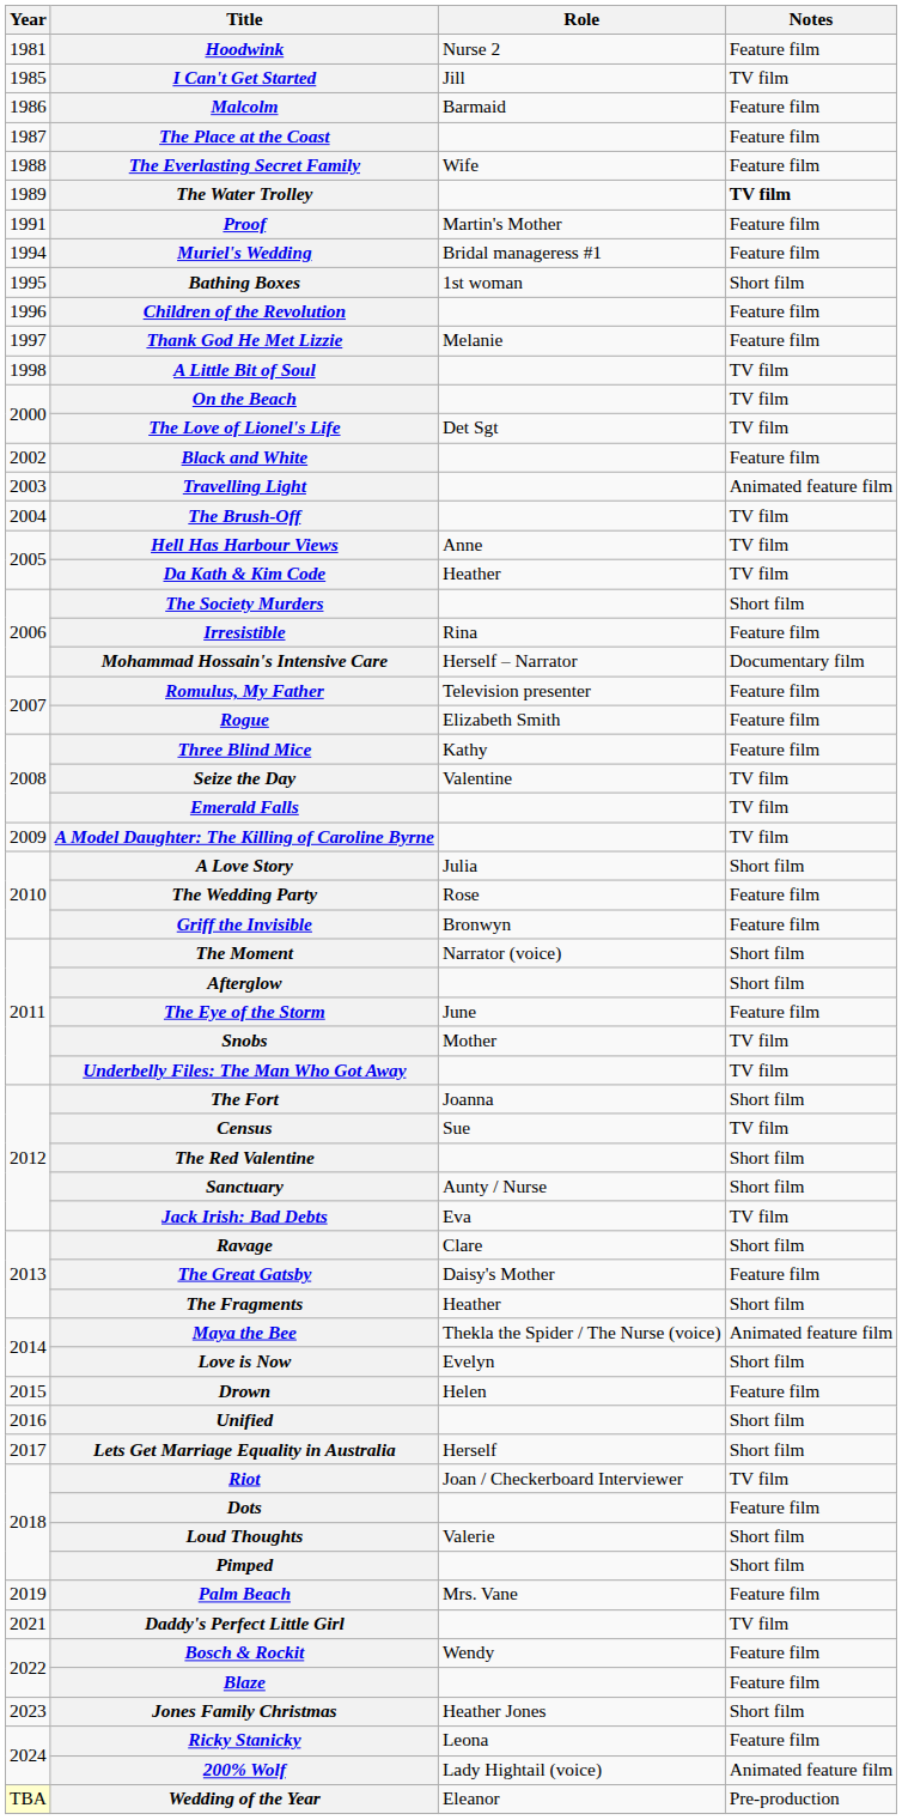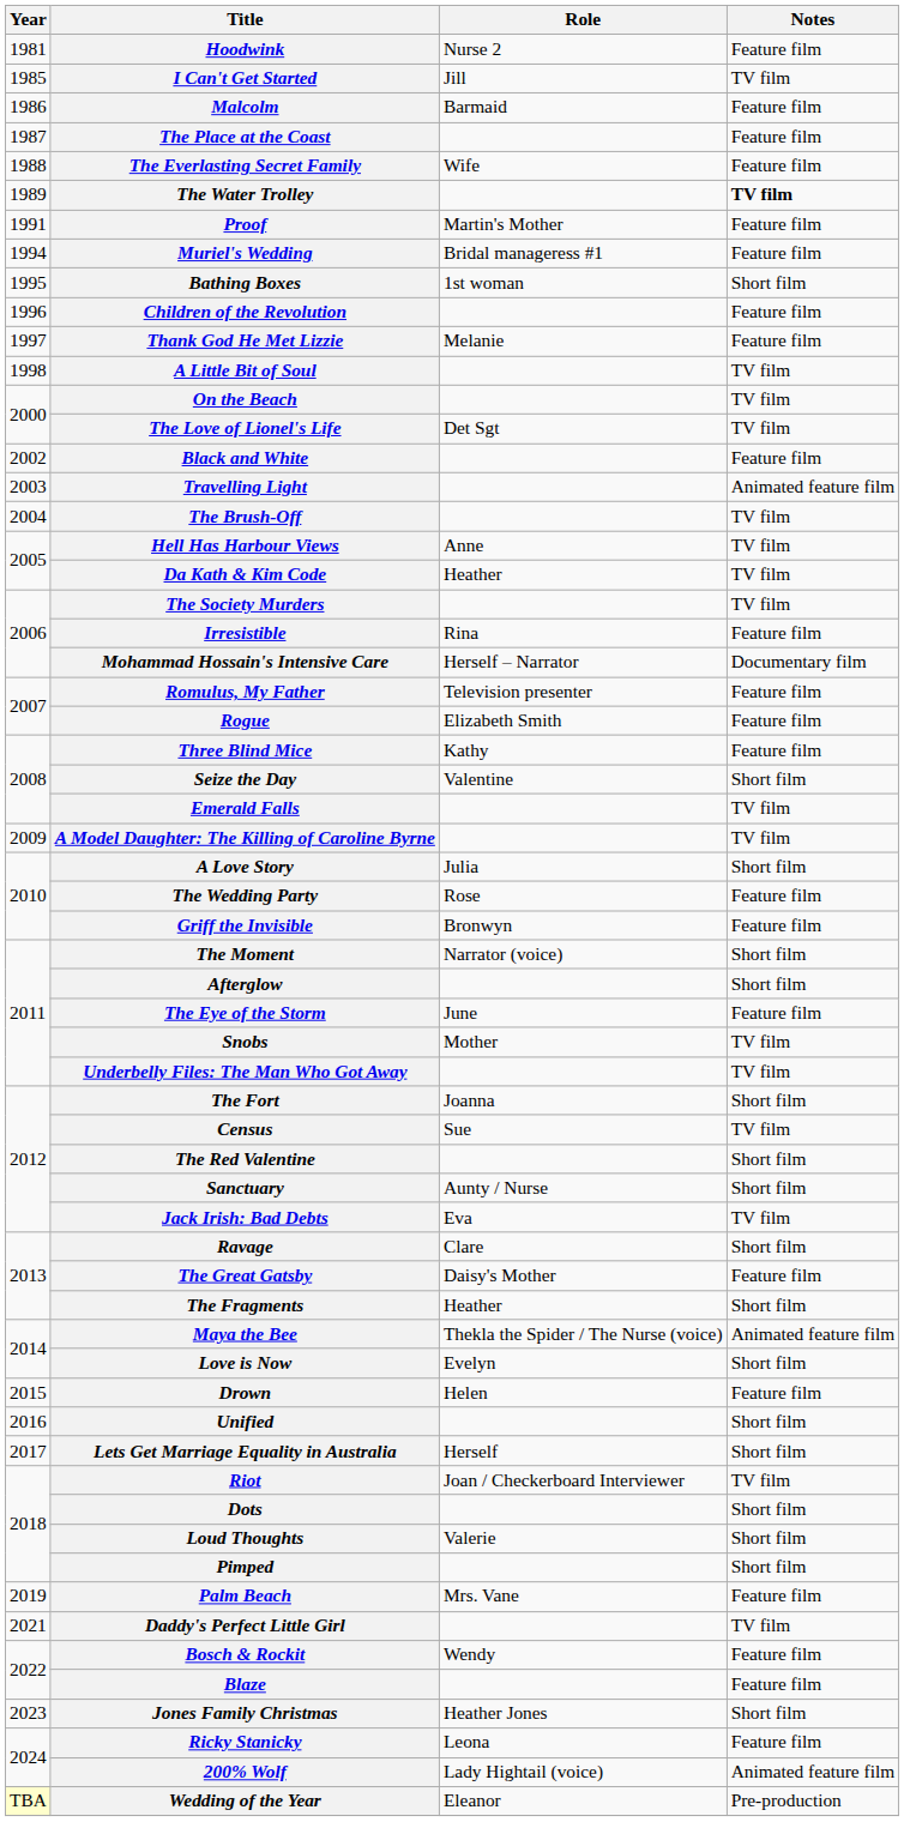The Society Murders | Notes: Short film -> TV film
Seize the Day | Notes: TV film -> Short film
Dots | Notes: Feature film -> Short film
